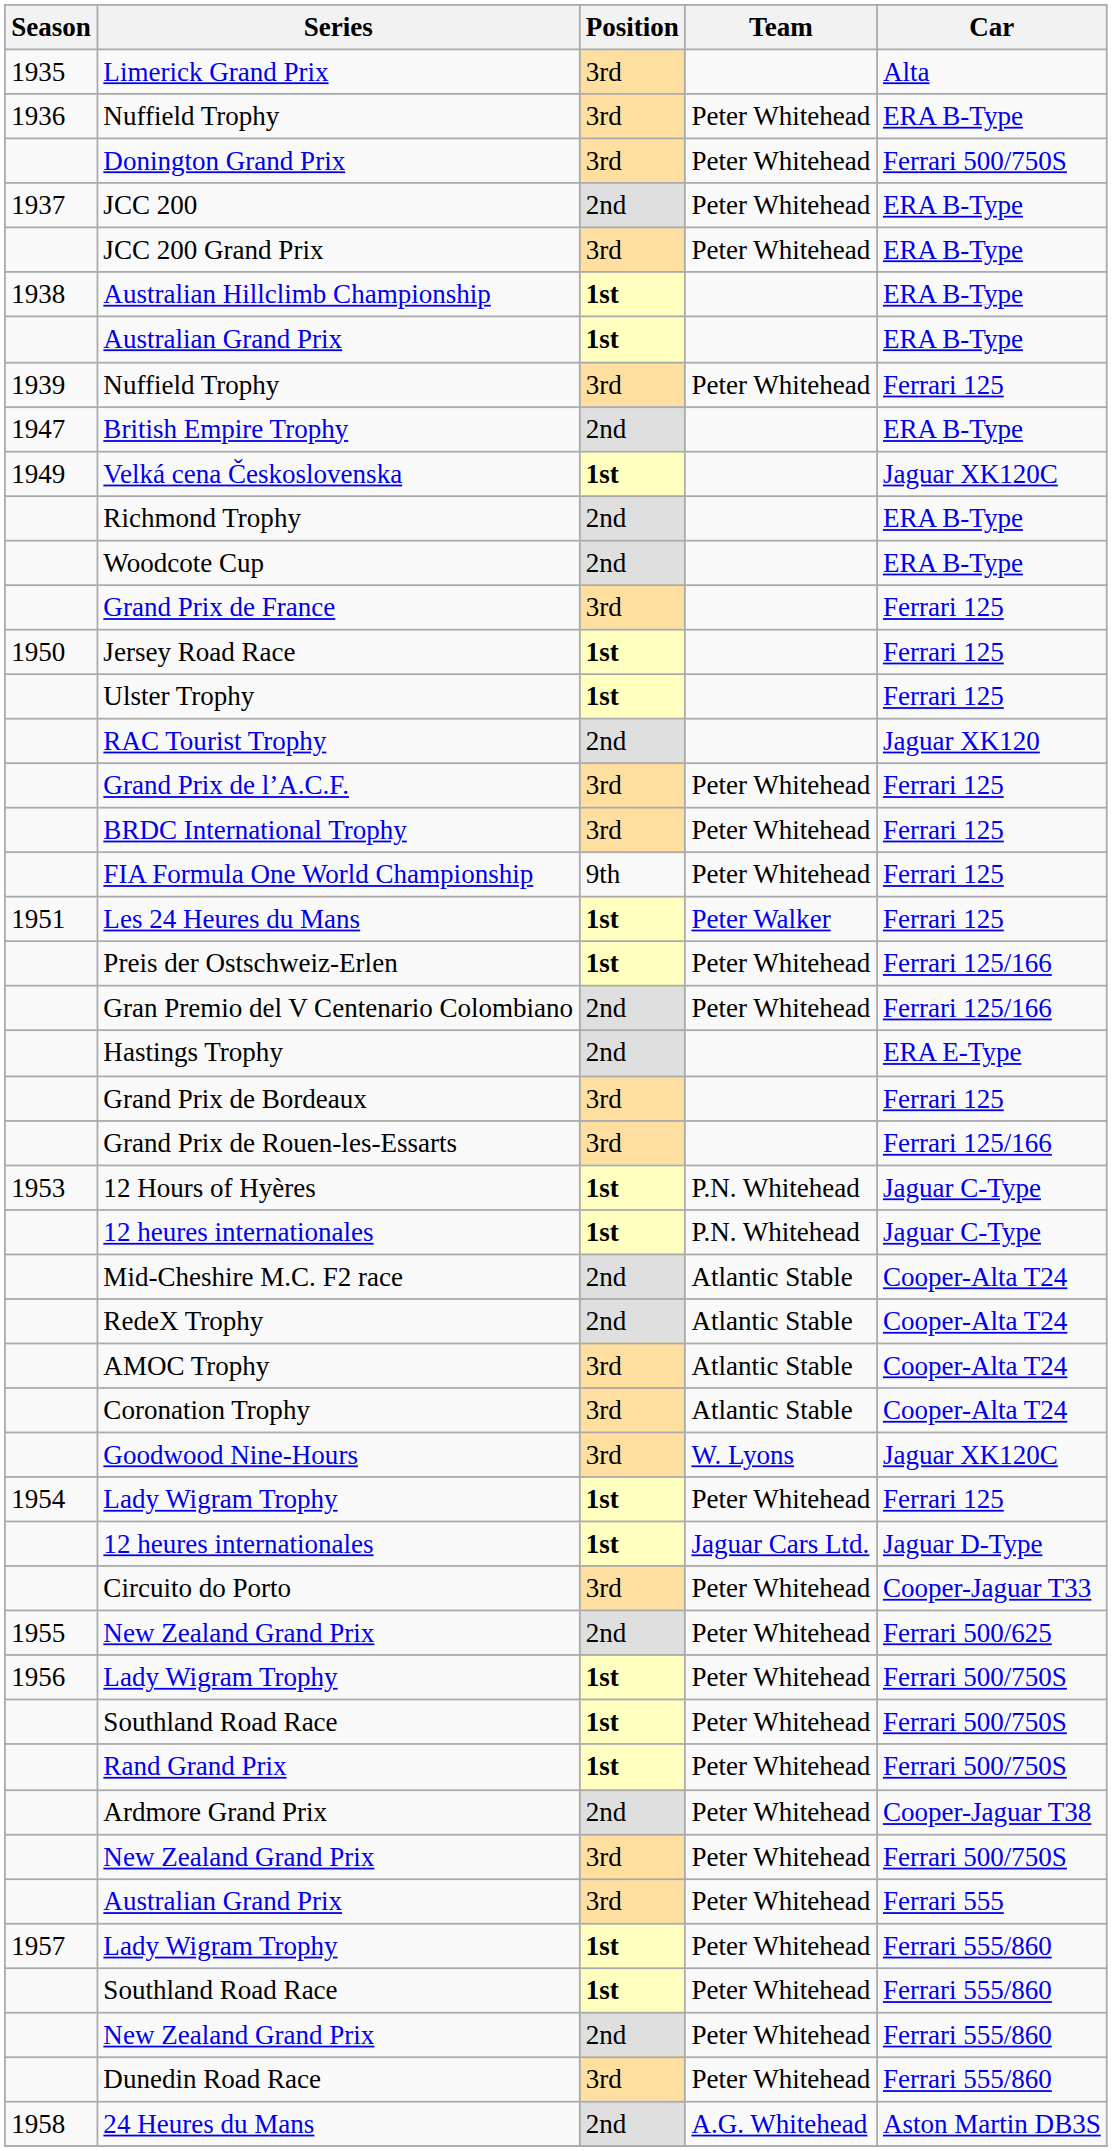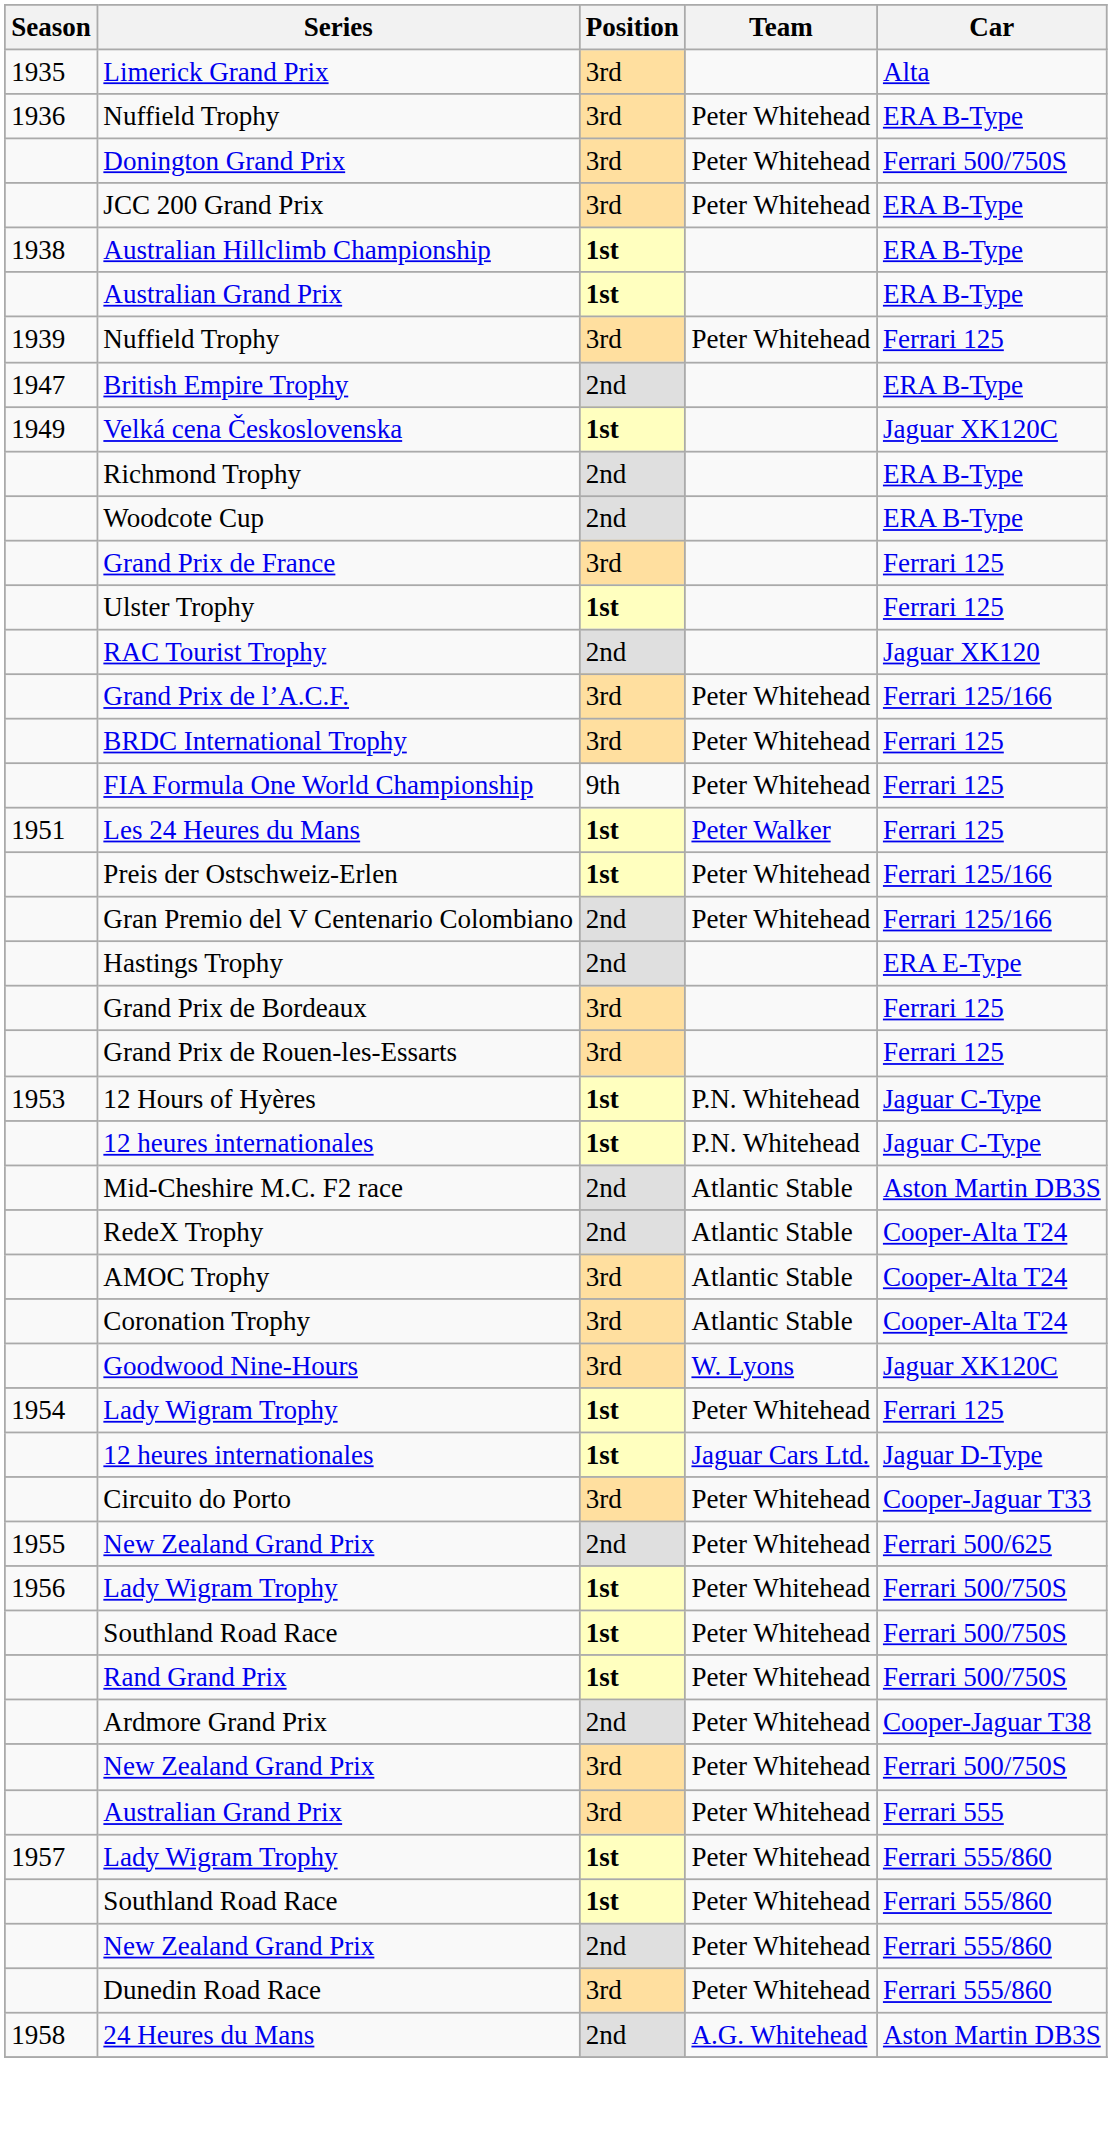- row: 1937 | JCC 200 | 2nd | Peter Whitehead | ERA B-Type
- row: 1950 | Jersey Road Race | 1st | Ferrari 125
Grand Prix de l’A.C.F. | Car: Ferrari 125 -> Ferrari 125/166
Grand Prix de Rouen-les-Essarts | Car: Ferrari 125/166 -> Ferrari 125
Mid-Cheshire M.C. F2 race | Car: Cooper-Alta T24 -> Aston Martin DB3S
